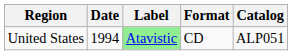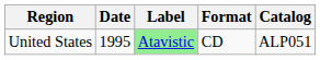United States | Date: 1994 -> 1995
